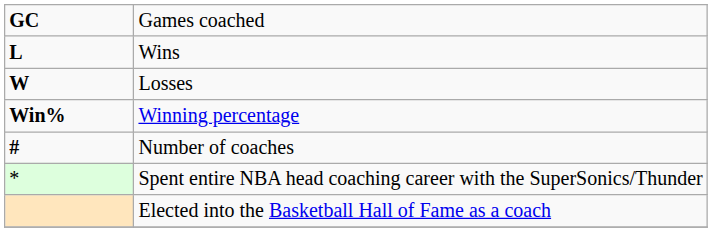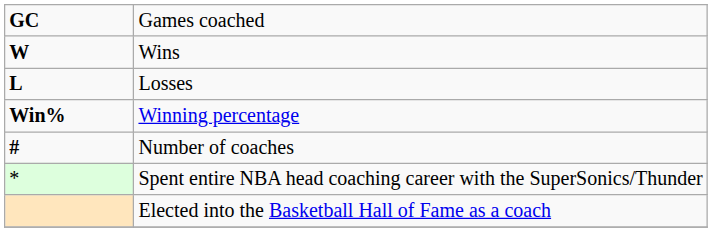Wins | column 1: L -> W
Losses | column 1: W -> L
